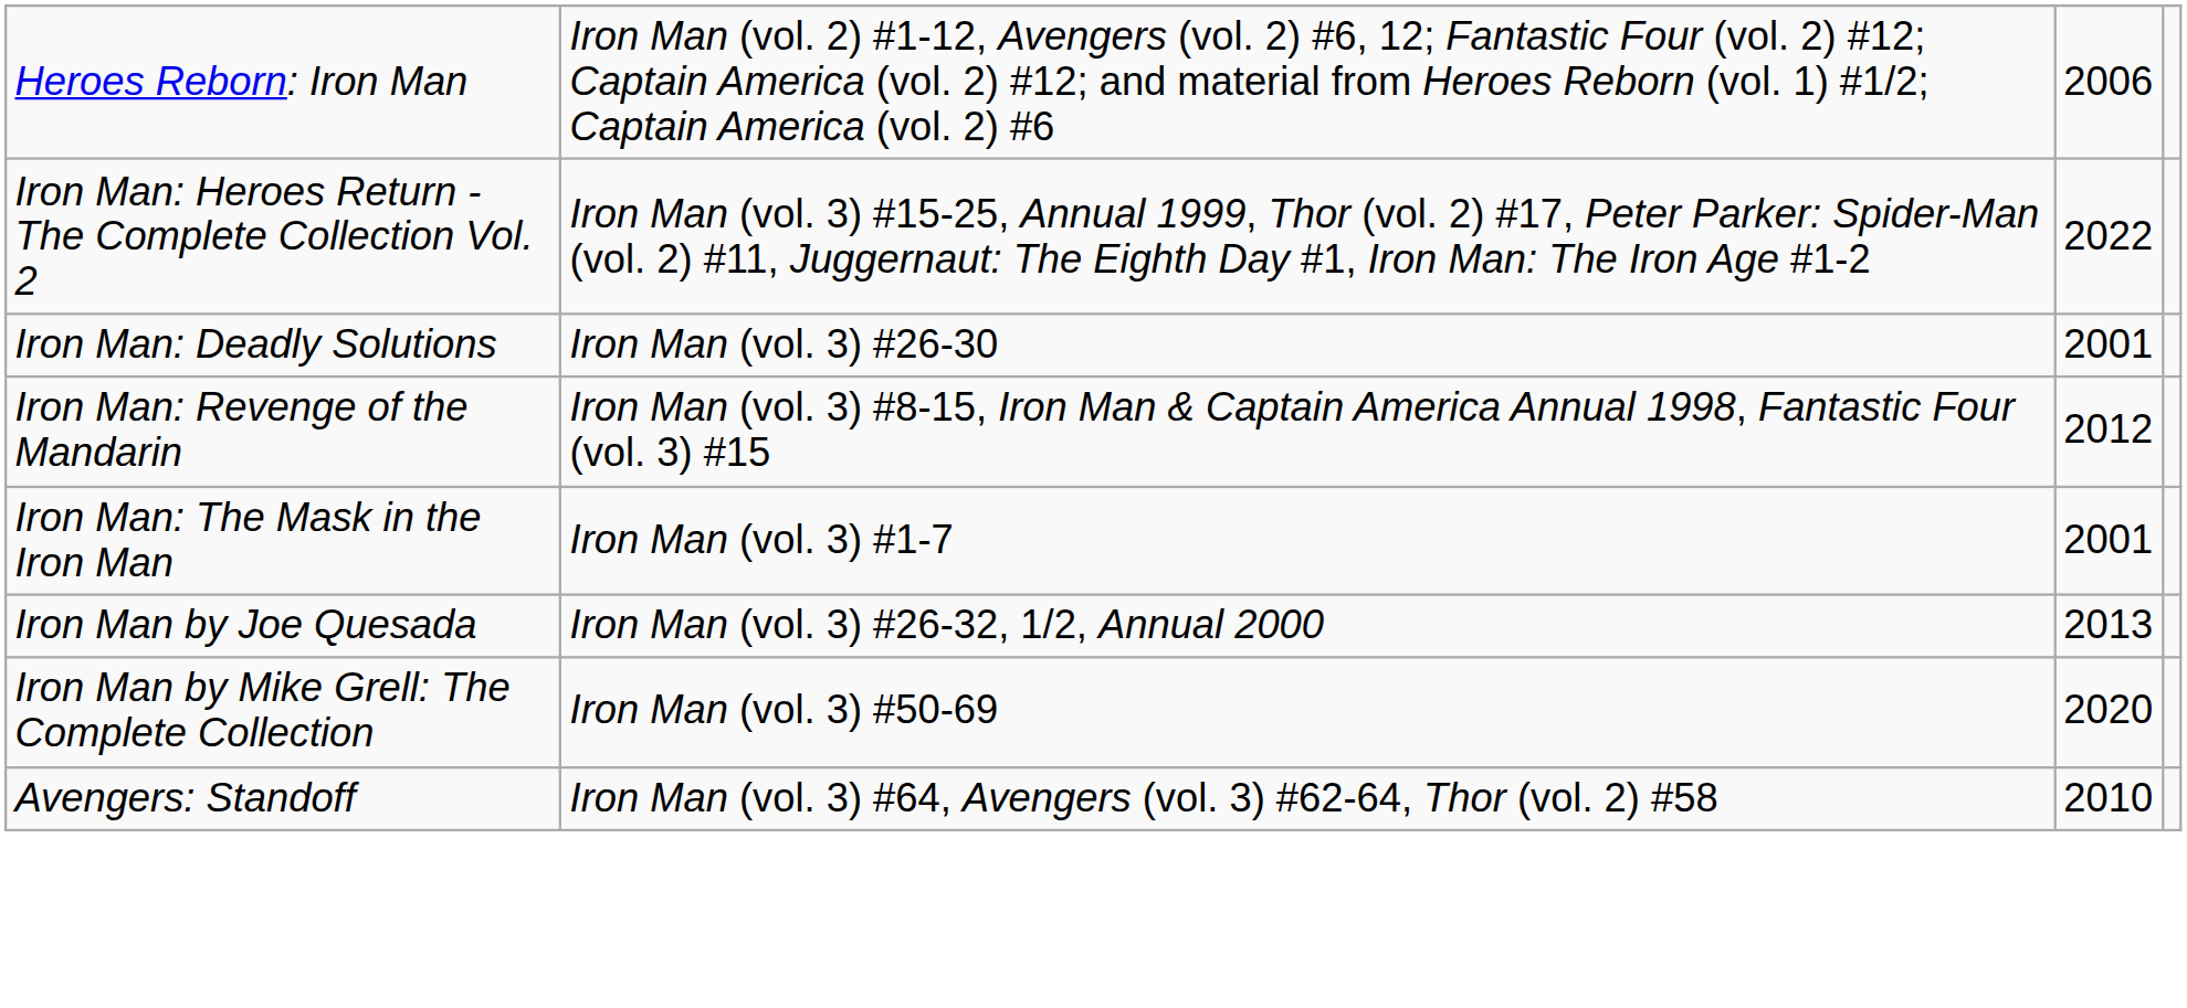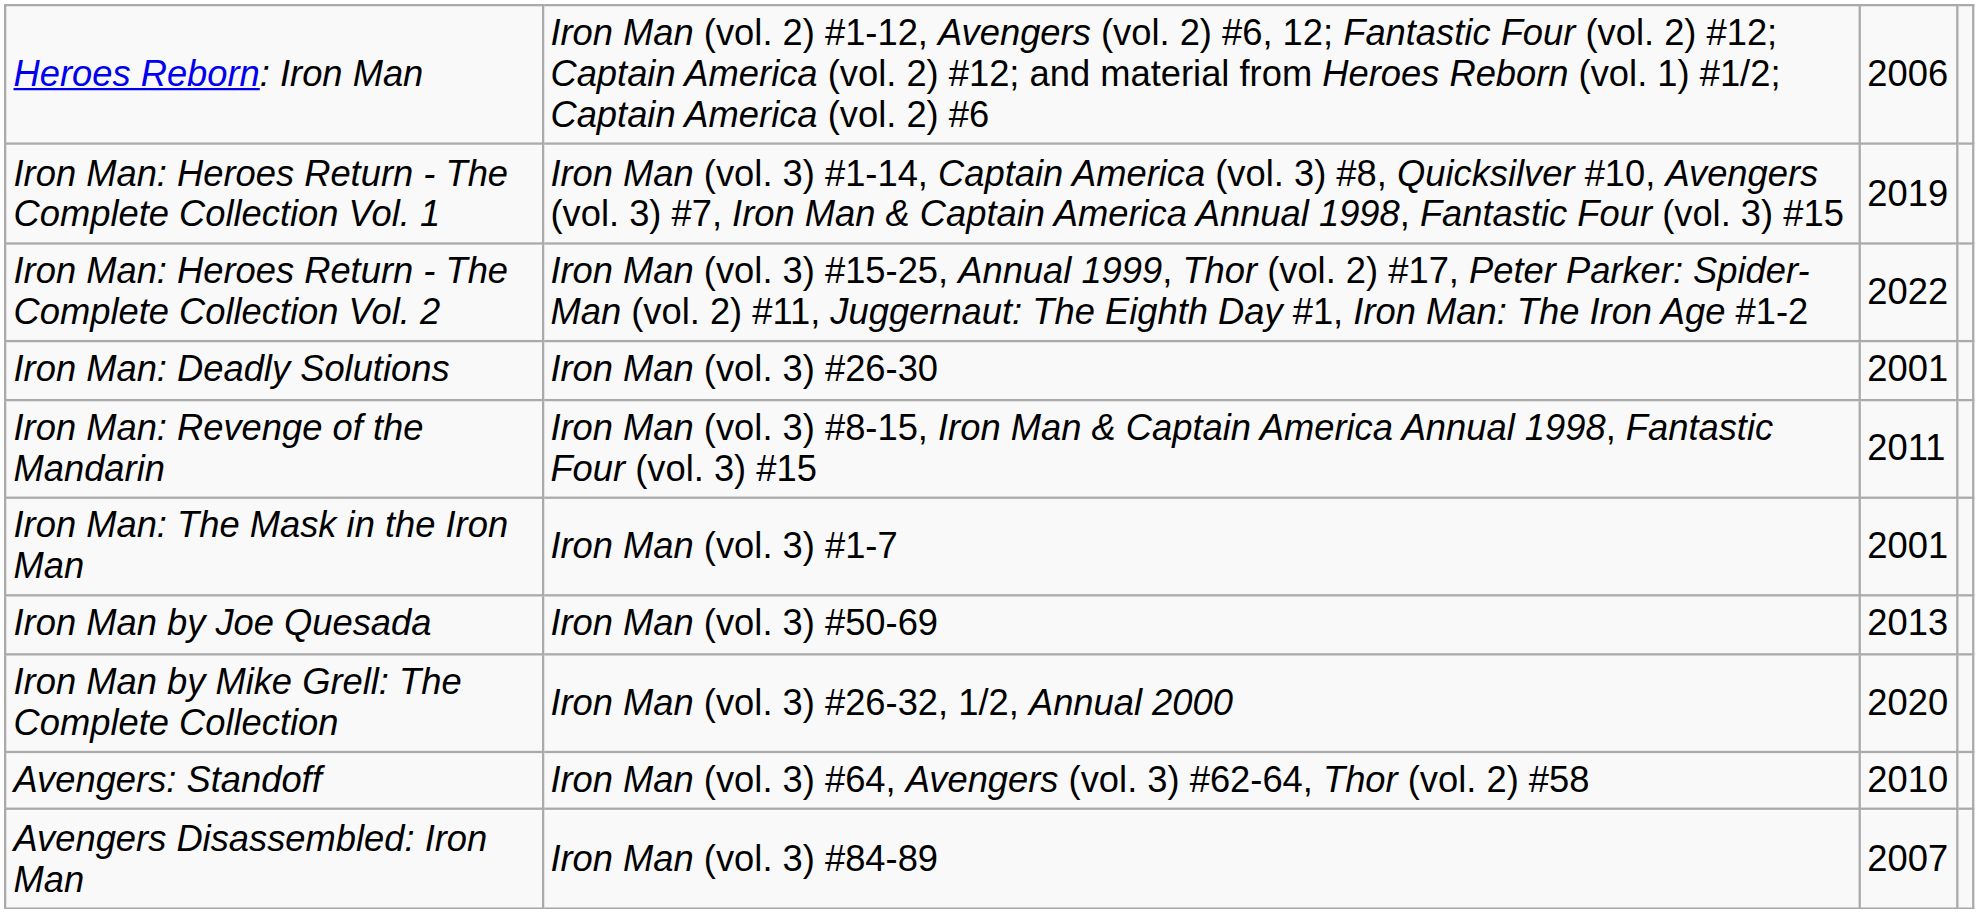+ row: Iron Man: Heroes Return - The Complete Collection Vol. 1 | Iron Man (vol. 3) #1-14, Captain America (vol. 3) #8, Quicksilver #10, Avengers (vol. 3) #7, Iron Man & Captain America Annual 1998, Fantastic Four (vol. 3) #15 | 2019
Iron Man: Revenge of the Mandarin | column 3: 2012 -> 2011
Iron Man by Joe Quesada | column 2: Iron Man (vol. 3) #26-32, 1/2, Annual 2000 -> Iron Man (vol. 3) #50-69
Iron Man by Mike Grell: The Complete Collection | column 2: Iron Man (vol. 3) #50-69 -> Iron Man (vol. 3) #26-32, 1/2, Annual 2000
+ row: Avengers Disassembled: Iron Man | Iron Man (vol. 3) #84-89 | 2007
